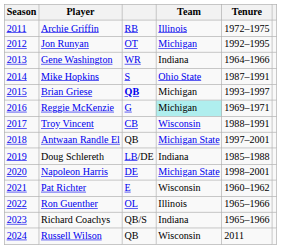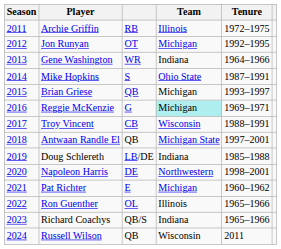Brian Griese | column 3: bold -> normal
Napoleon Harris | Team: Michigan State -> Northwestern
Pat Richter | Team: Wisconsin -> Michigan
